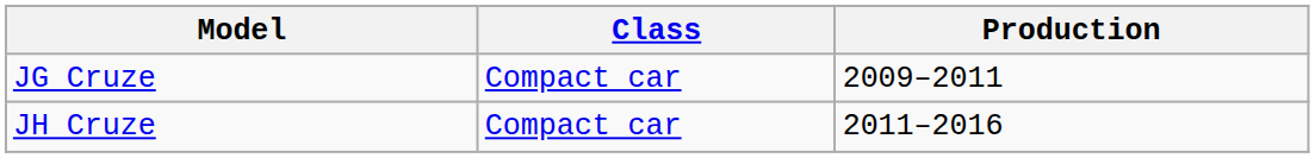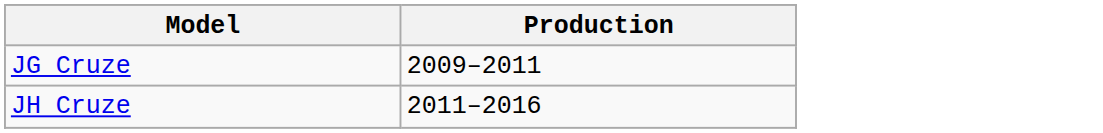- column: Class | Compact car | Compact car
